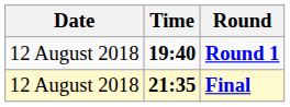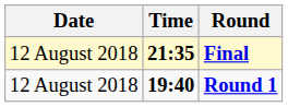rows swapped: Round 1 <-> Final
